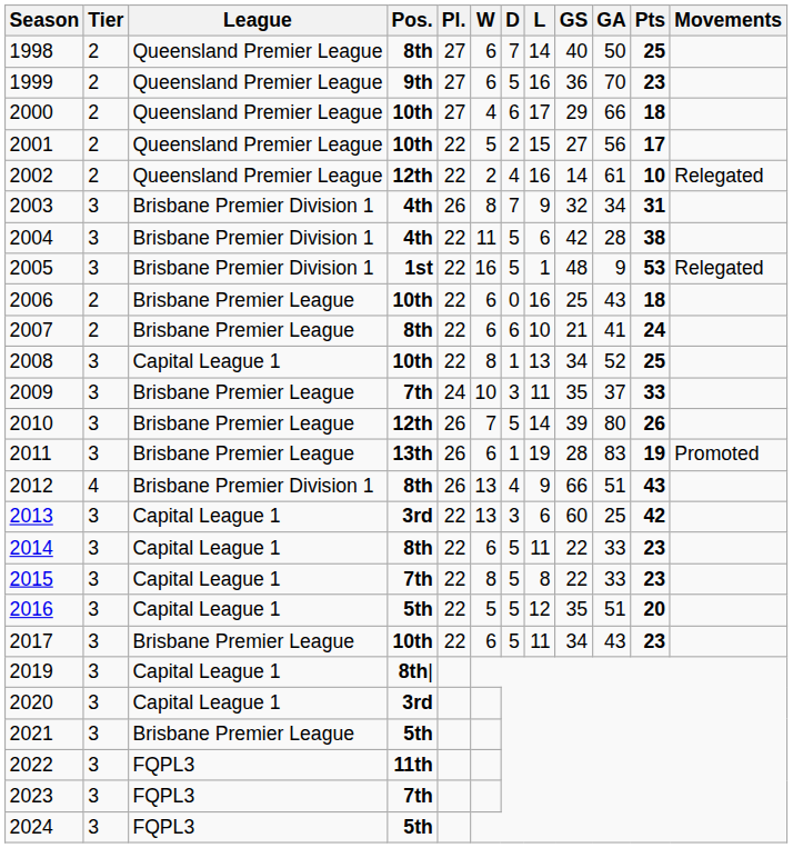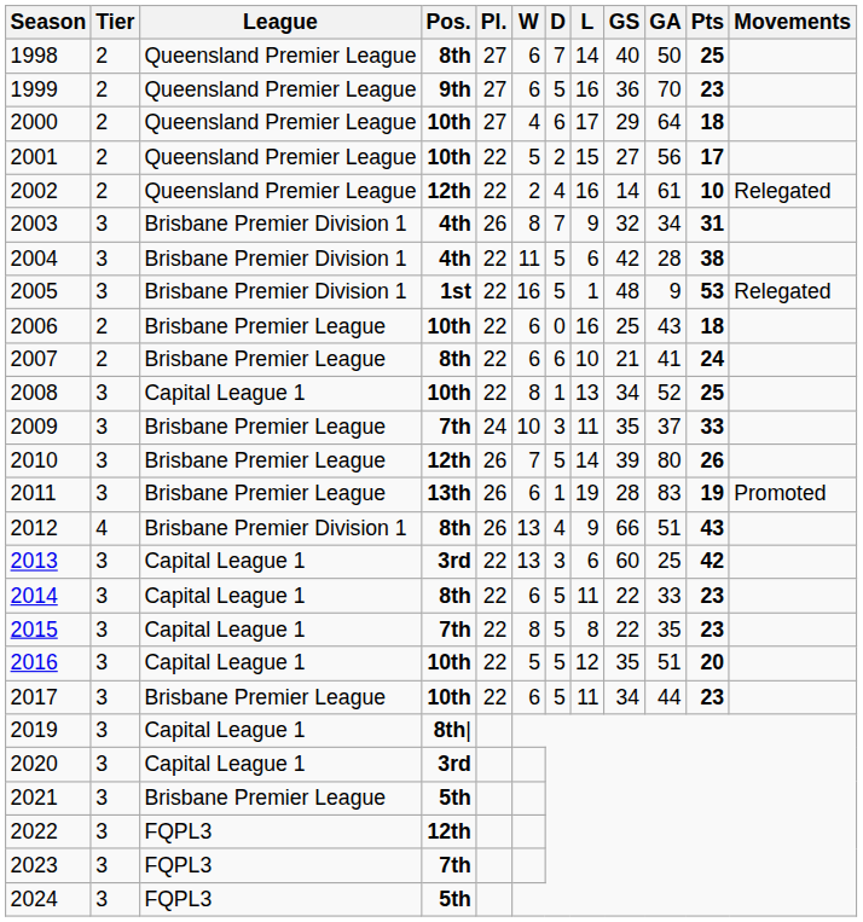2000 | GA: 66 -> 64
2015 | GA: 33 -> 35
2016 | Pos.: 5th -> 10th
2017 | GA: 43 -> 44
2022 | Pos.: 11th -> 12th
